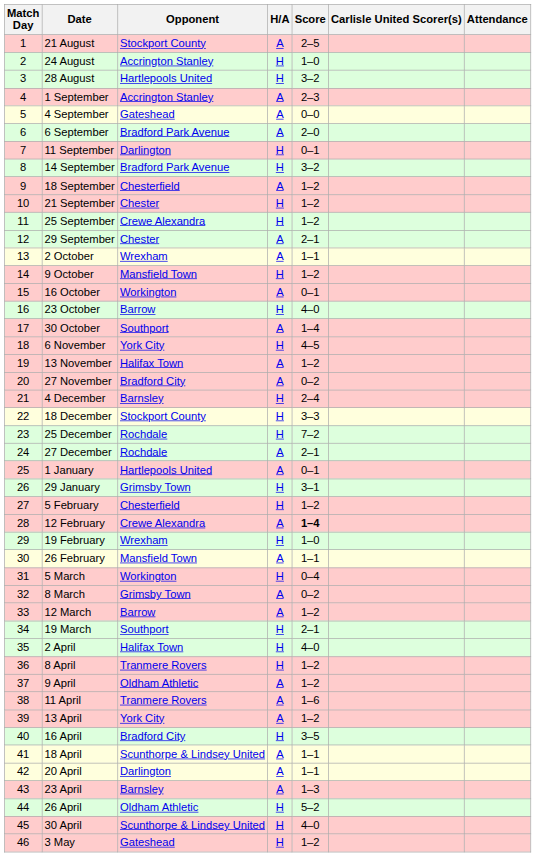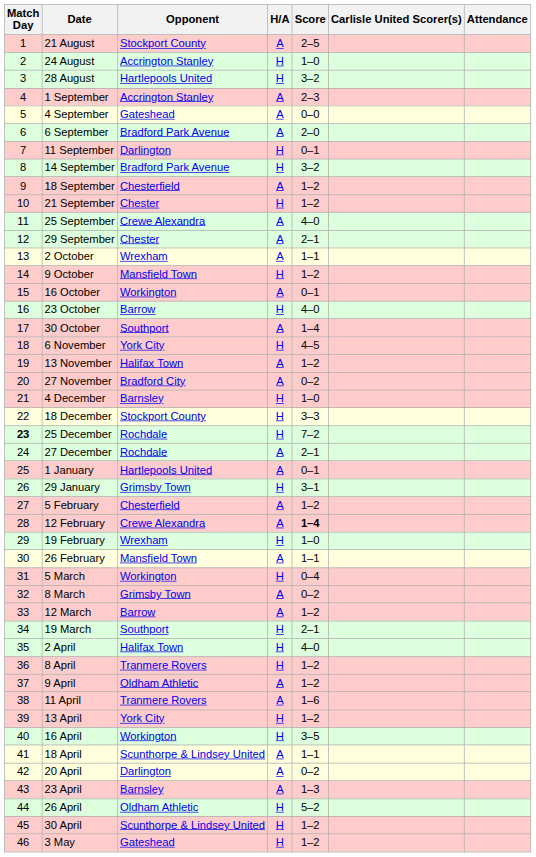25 September | H/A: H -> A
25 September | Score: 1–2 -> 4–0
4 December | Score: 2–4 -> 1–0
25 December | Match Day: normal -> bold
5 February | H/A: H -> A
13 April | H/A: A -> H
16 April | Opponent: Bradford City -> Workington
20 April | Score: 1–1 -> 0–2
30 April | Score: 4–0 -> 1–2
